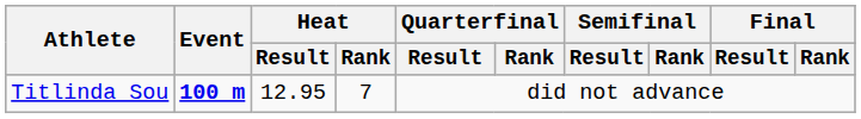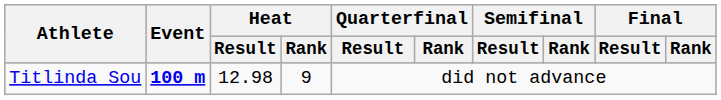Titlinda Sou | Heat / Result: 12.95 -> 12.98
Titlinda Sou | Heat / Rank: 7 -> 9
